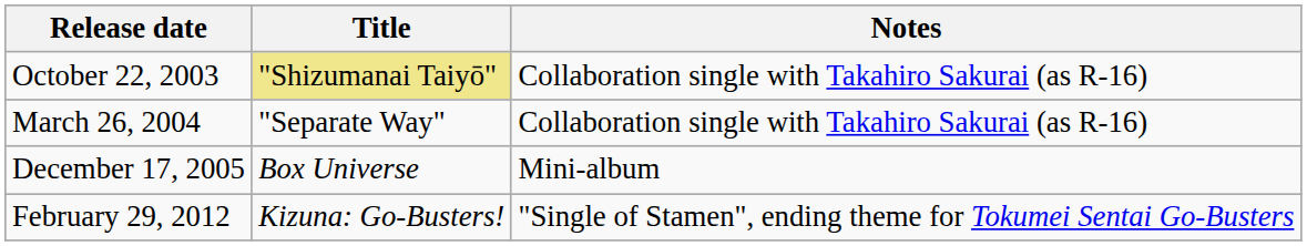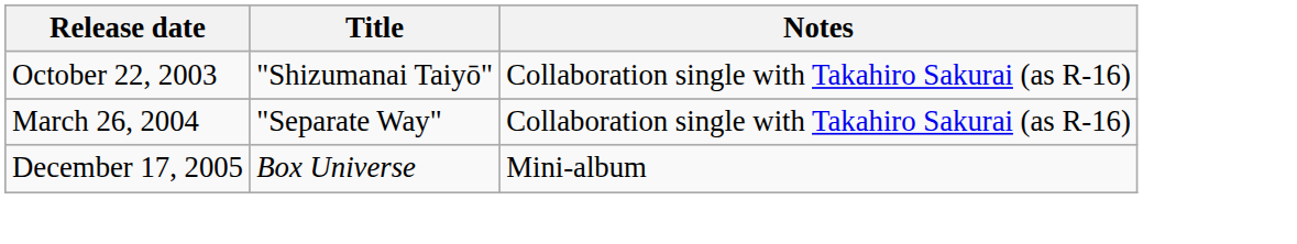October 22, 2003 | Title: khaki background -> no background
- row: February 29, 2012 | Kizuna: Go-Busters! | "Single of Stamen", ending theme for Tokumei Sentai Go-Busters
